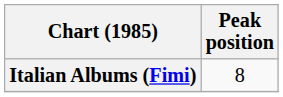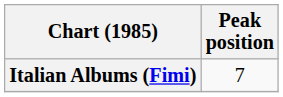Italian Albums (Fimi) | Peak position: 8 -> 7
